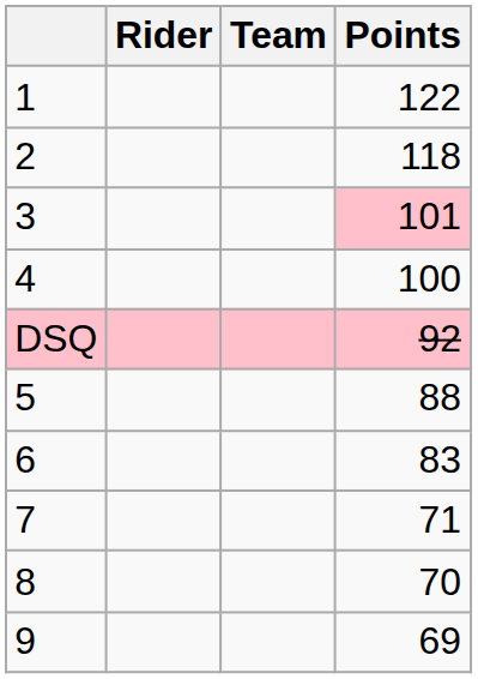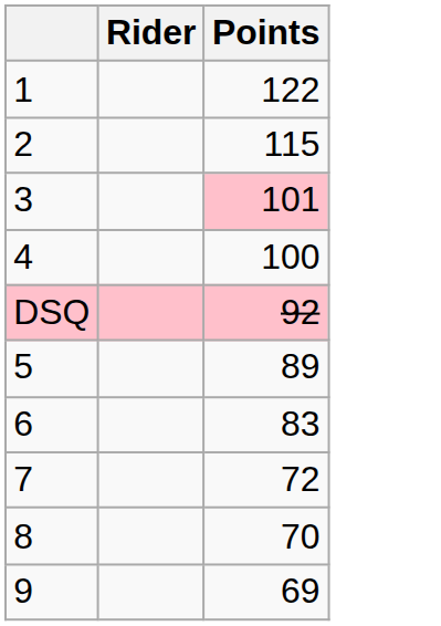- column: Team
2 | Points: 118 -> 115
5 | Points: 88 -> 89
7 | Points: 71 -> 72
